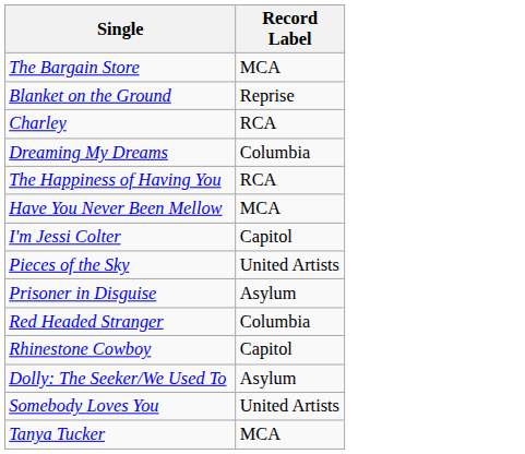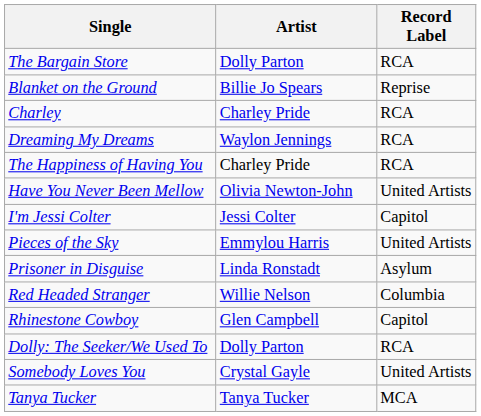+ column: Artist | Dolly Parton | Billie Jo Spears | Charley Pride | Waylon Jennings | Charley Pride | Olivia Newton-John | Jessi Colter | Emmylou Harris | Linda Ronstadt | Willie Nelson | Glen Campbell | Dolly Parton | Crystal Gayle | Tanya Tucker
The Bargain Store | Record Label: MCA -> RCA
Dreaming My Dreams | Record Label: Columbia -> RCA
Have You Never Been Mellow | Record Label: MCA -> United Artists
Dolly: The Seeker/We Used To | Record Label: Asylum -> RCA
